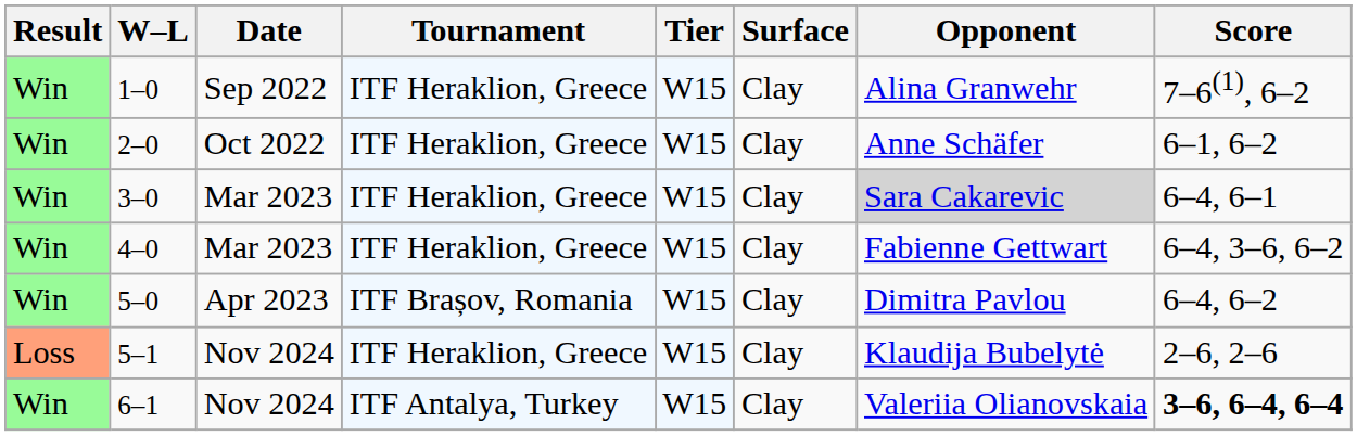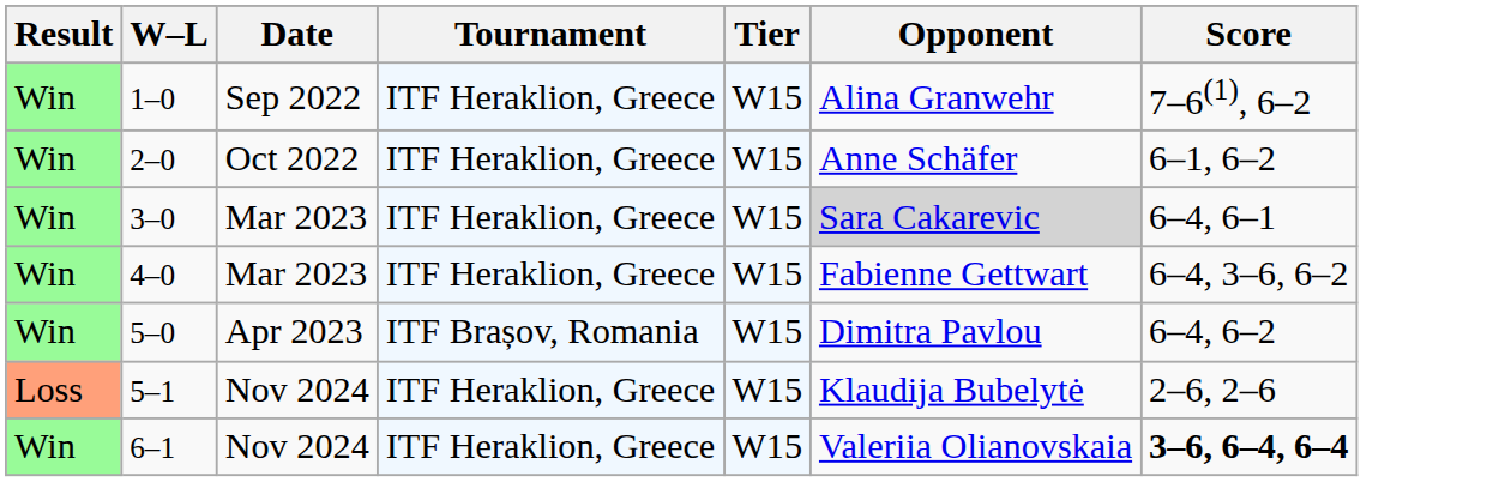- column: Surface | Clay | Clay | Clay | Clay | Clay | Clay | Clay
6–1 | Tournament: ITF Antalya, Turkey -> ITF Heraklion, Greece
